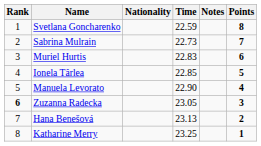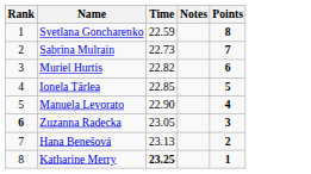- column: Nationality
Muriel Hurtis | Time: 22.83 -> 22.82
Katharine Merry | Time: normal -> bold
